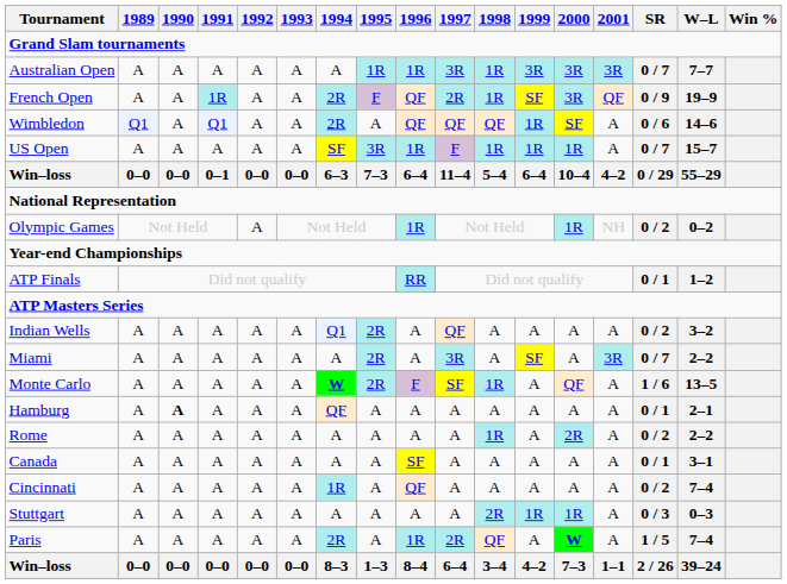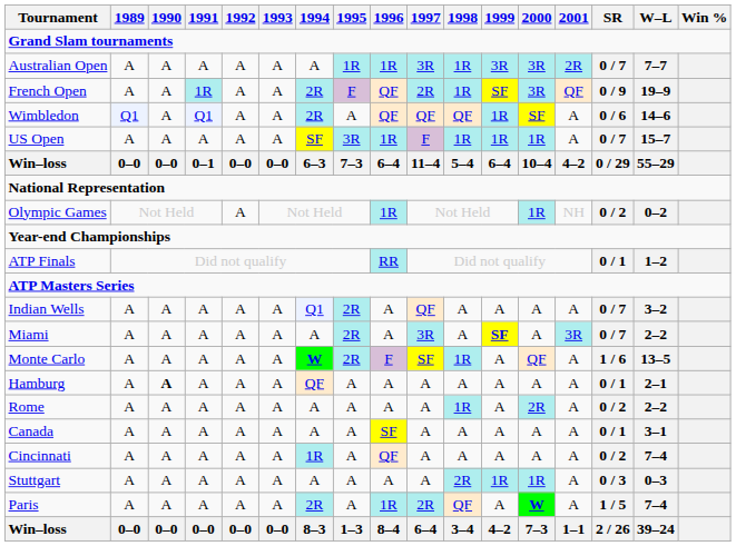Australian Open | 2001: 3R -> 2R
Indian Wells | SR: 0 / 2 -> 0 / 7
Miami | 1999: normal -> bold
